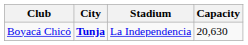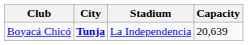Boyacá Chicó | Capacity: 20,630 -> 20,639
